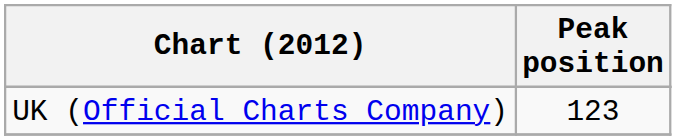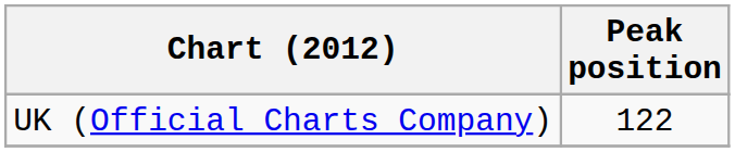UK (Official Charts Company) | Peak position: 123 -> 122
